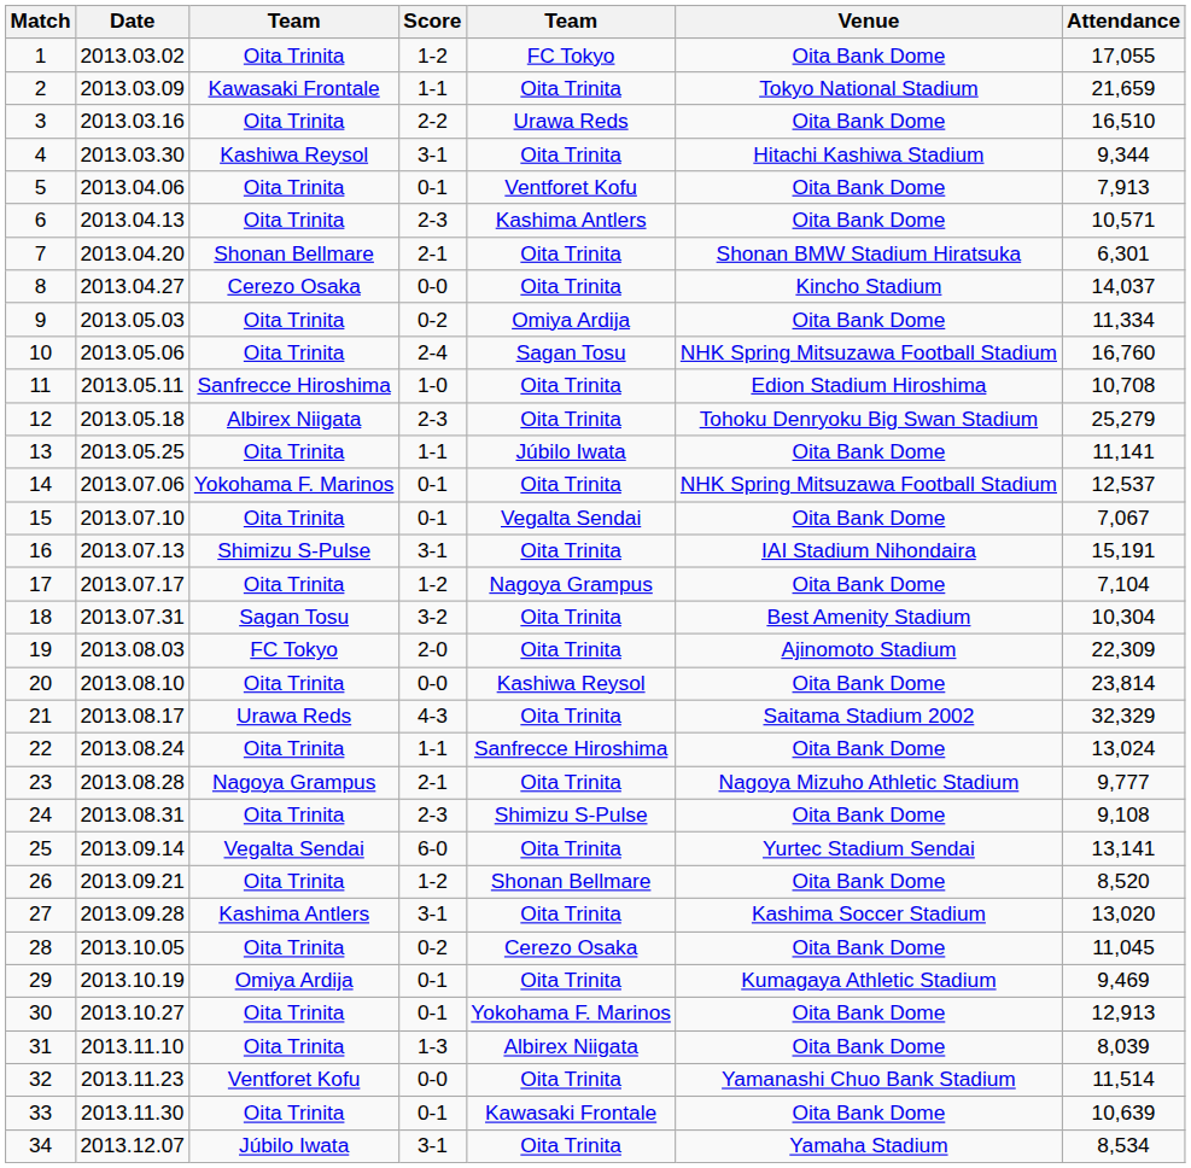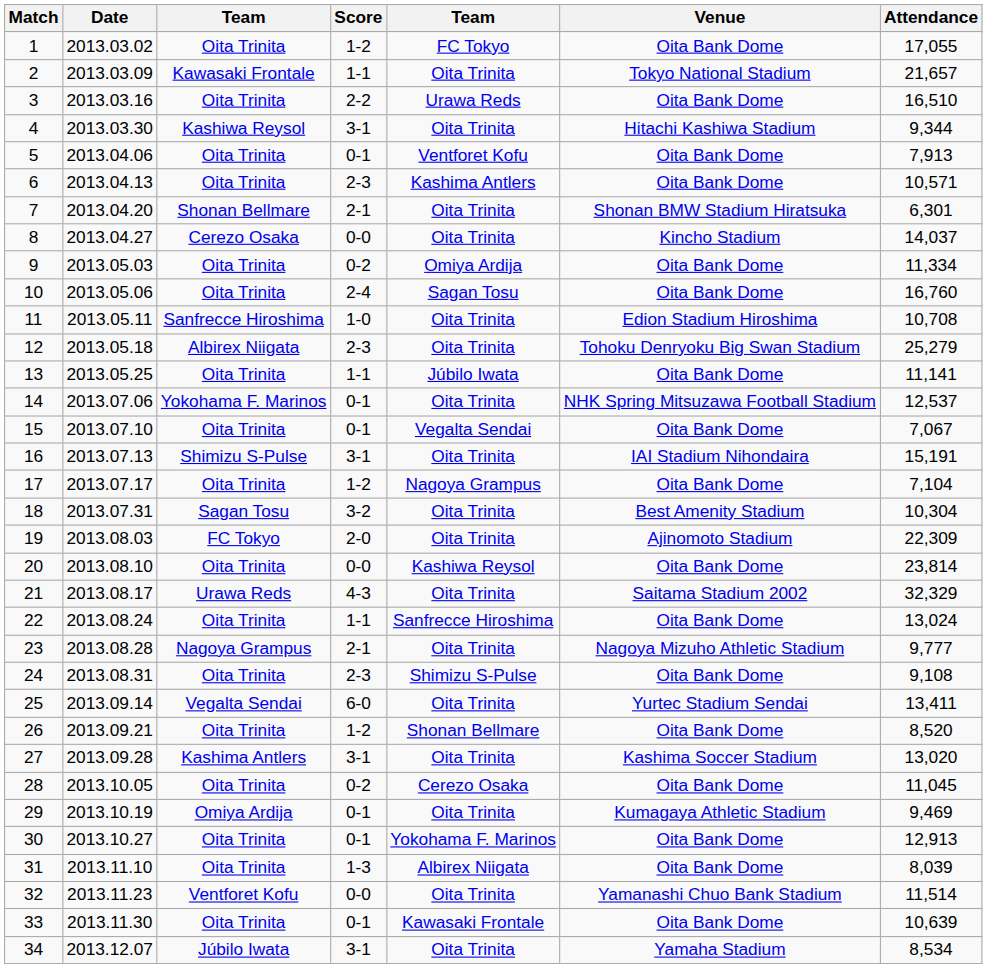2 | Attendance: 21,659 -> 21,657
10 | Venue: NHK Spring Mitsuzawa Football Stadium -> Oita Bank Dome
25 | Attendance: 13,141 -> 13,411
